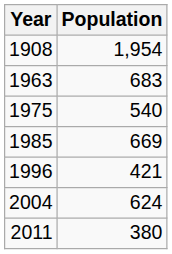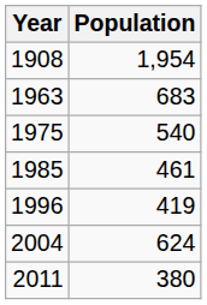1985 | Population: 669 -> 461
1996 | Population: 421 -> 419
